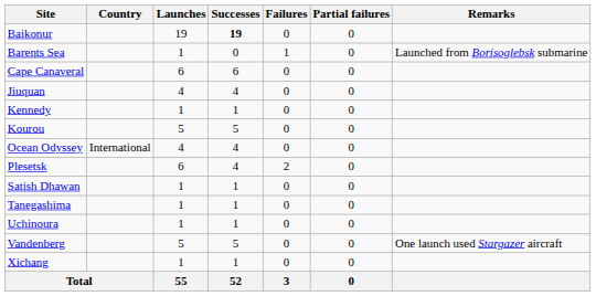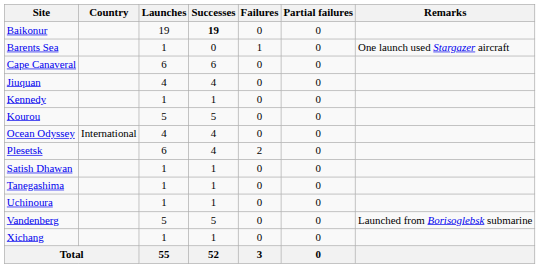Barents Sea | Remarks: Launched from Borisoglebsk submarine -> One launch used Stargazer aircraft
Vandenberg | Remarks: One launch used Stargazer aircraft -> Launched from Borisoglebsk submarine
